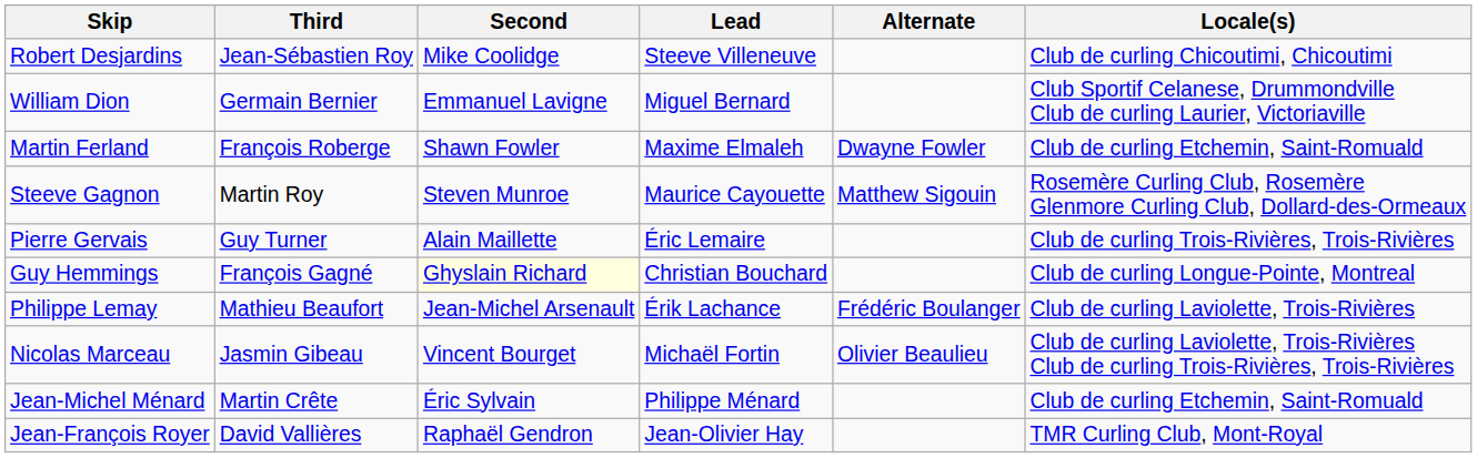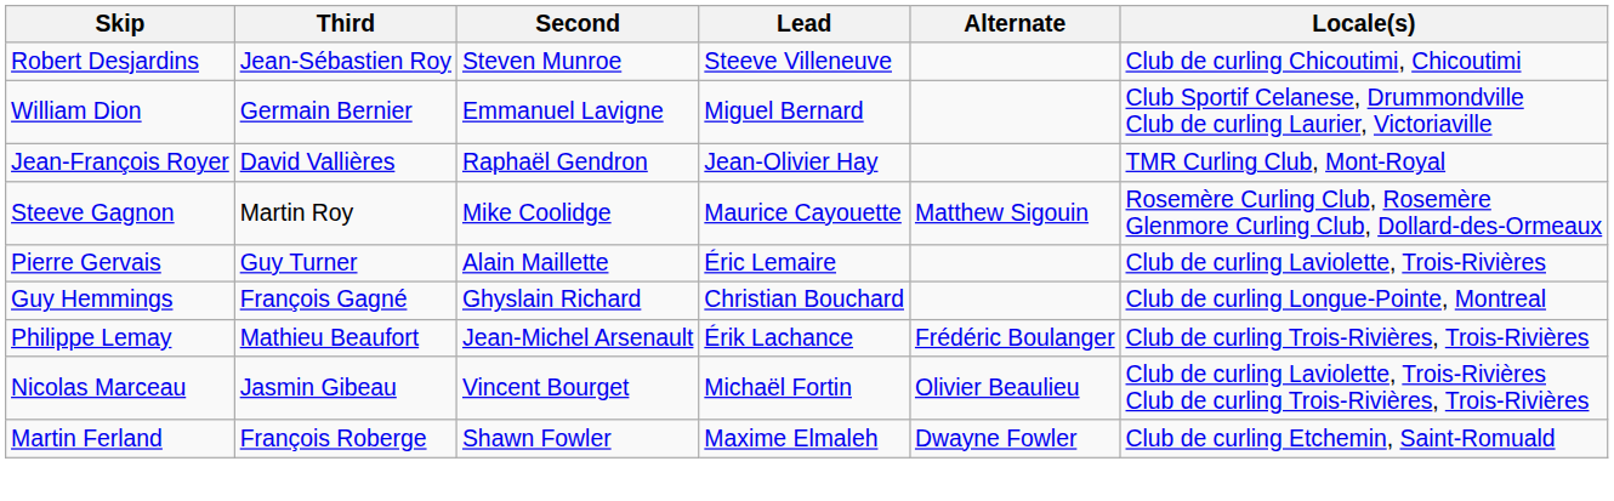Robert Desjardins | Second: Mike Coolidge -> Steven Munroe
rows swapped: Martin Ferland <-> Jean-François Royer
Steeve Gagnon | Second: Steven Munroe -> Mike Coolidge
Pierre Gervais | Locale(s): Club de curling Trois-Rivières, Trois-Rivières -> Club de curling Laviolette, Trois-Rivières
Guy Hemmings | Second: lightyellow background -> no background
Philippe Lemay | Locale(s): Club de curling Laviolette, Trois-Rivières -> Club de curling Trois-Rivières, Trois-Rivières
- row: Jean-Michel Ménard | Martin Crête | Éric Sylvain | Philippe Ménard | Club de curling Etchemin, Saint-Romuald
